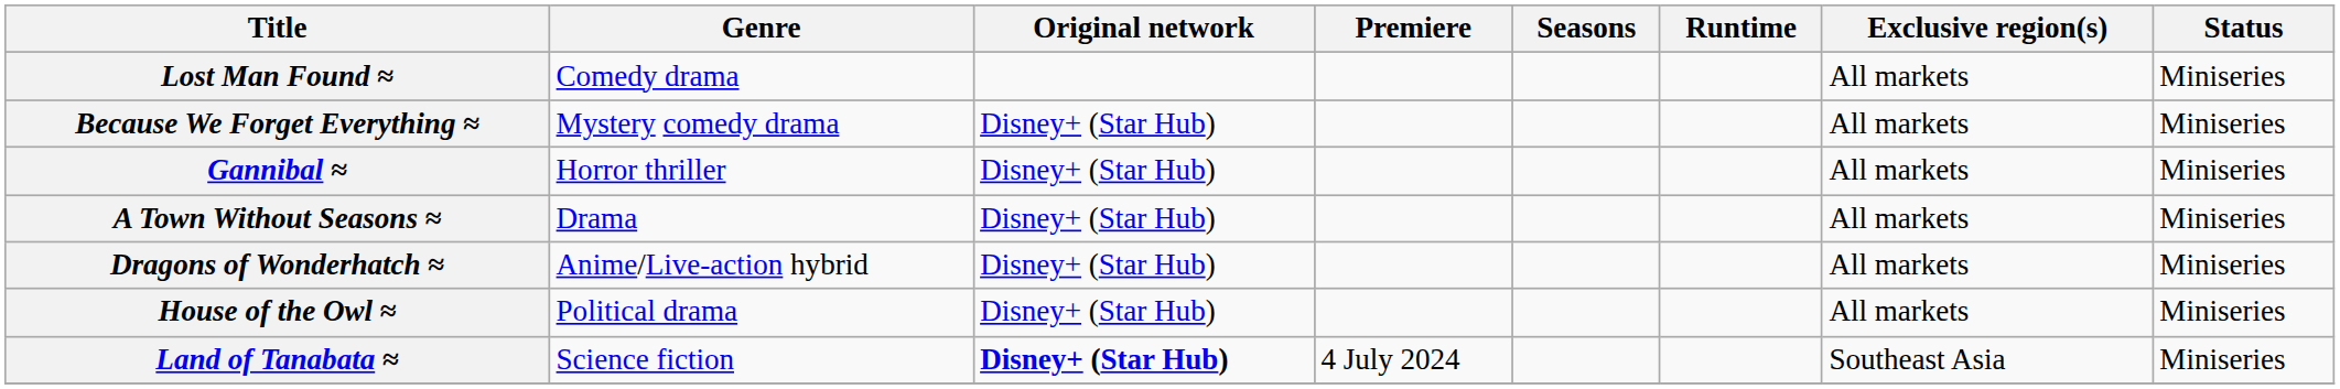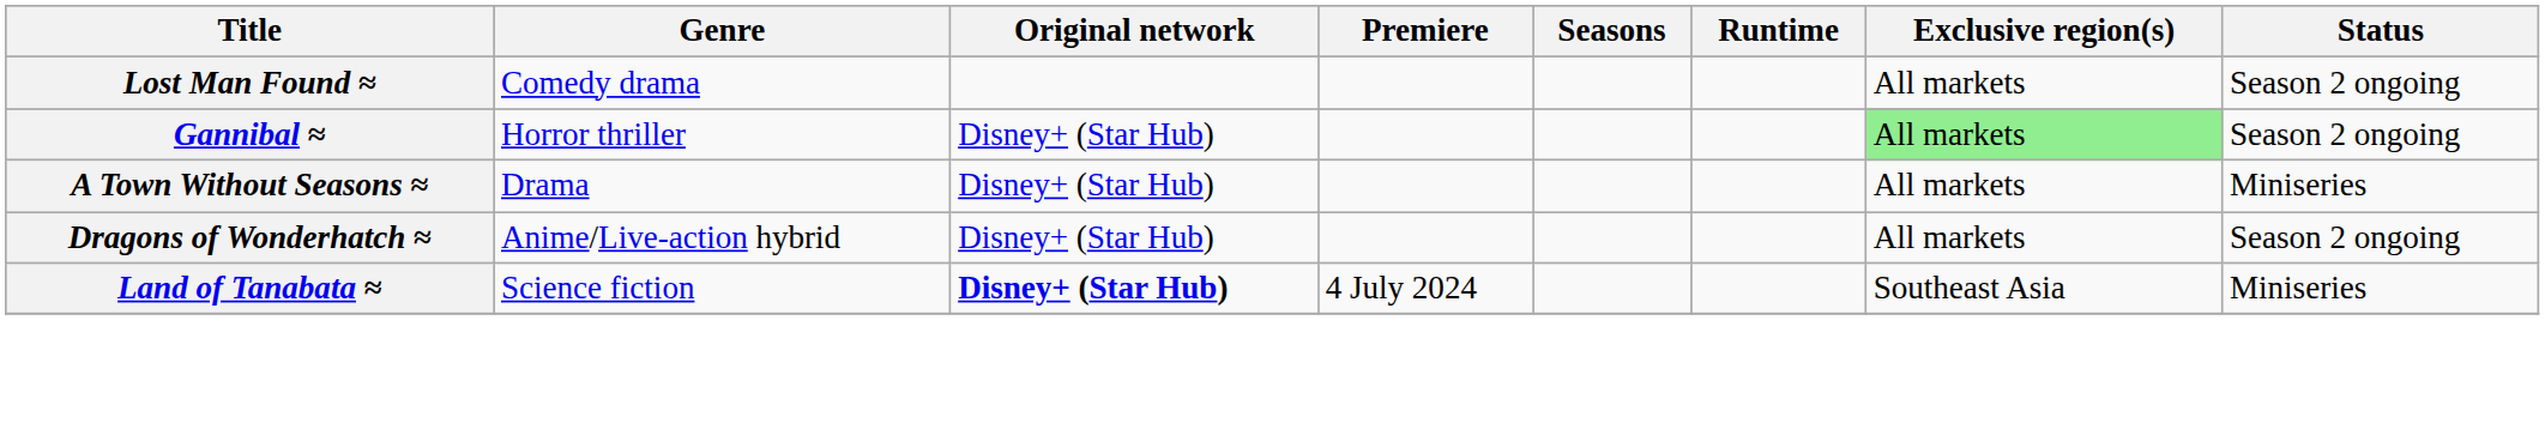Lost Man Found ≈ | Status: Miniseries -> Season 2 ongoing
- row: Because We Forget Everything ≈ | Mystery comedy drama | Disney+ (Star Hub) | All markets | Miniseries
Gannibal ≈ | Exclusive region(s): no background -> lightgreen background
Gannibal ≈ | Status: Miniseries -> Season 2 ongoing
Dragons of Wonderhatch ≈ | Status: Miniseries -> Season 2 ongoing
- row: House of the Owl ≈ | Political drama | Disney+ (Star Hub) | All markets | Miniseries
